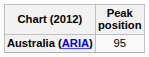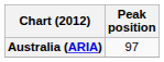Australia (ARIA) | Peak position: 95 -> 97
